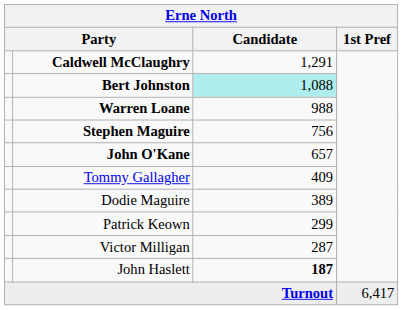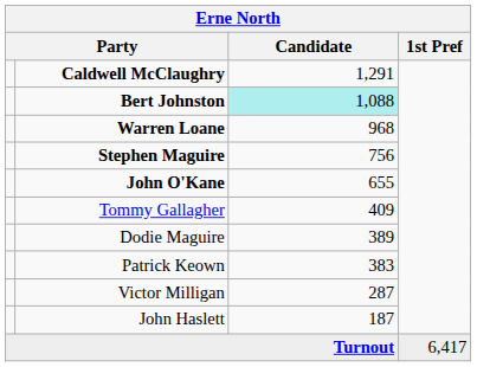Warren Loane | Candidate: 988 -> 968
John O'Kane | Candidate: 657 -> 655
Patrick Keown | Candidate: 299 -> 383
John Haslett | Candidate: bold -> normal
